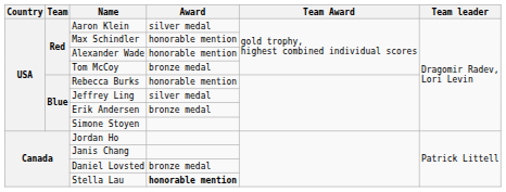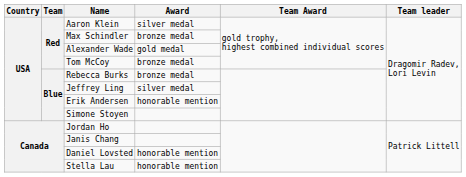Max Schindler | Award: honorable mention -> bronze medal
Alexander Wade | Award: honorable mention -> gold medal
Rebecca Burks | Award: honorable mention -> bronze medal
Erik Andersen | Award: bronze medal -> honorable mention
Daniel Lovsted | Award: bronze medal -> honorable mention
Stella Lau | Award: bold -> normal
